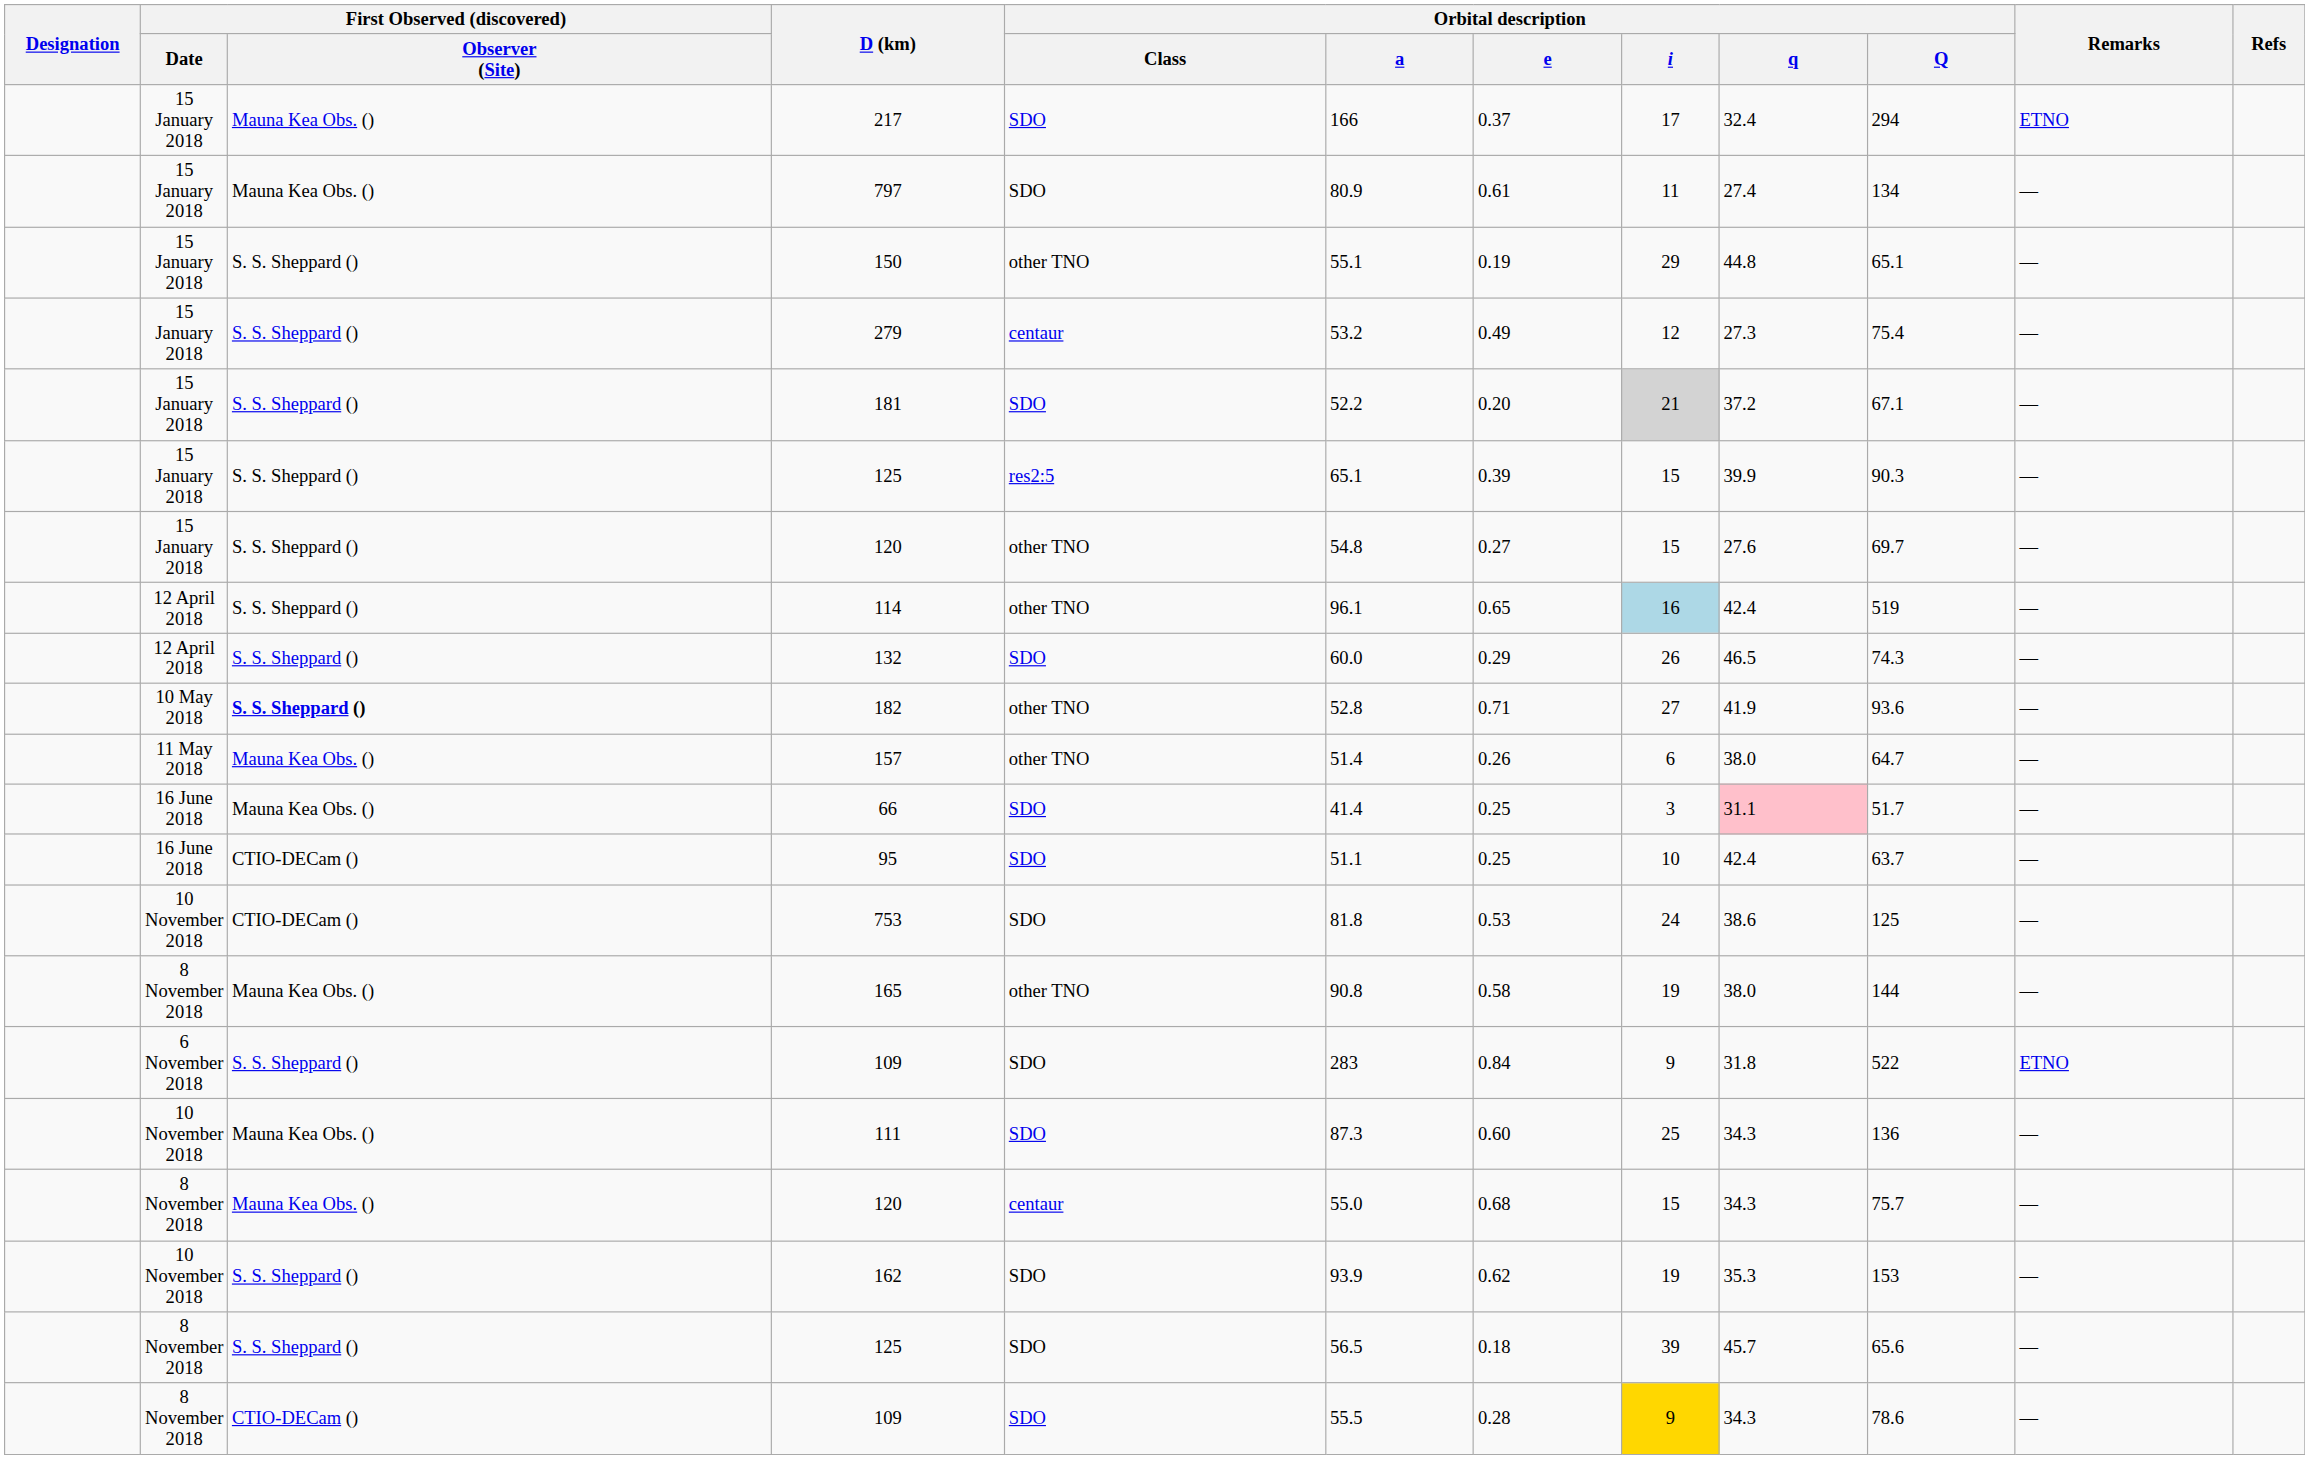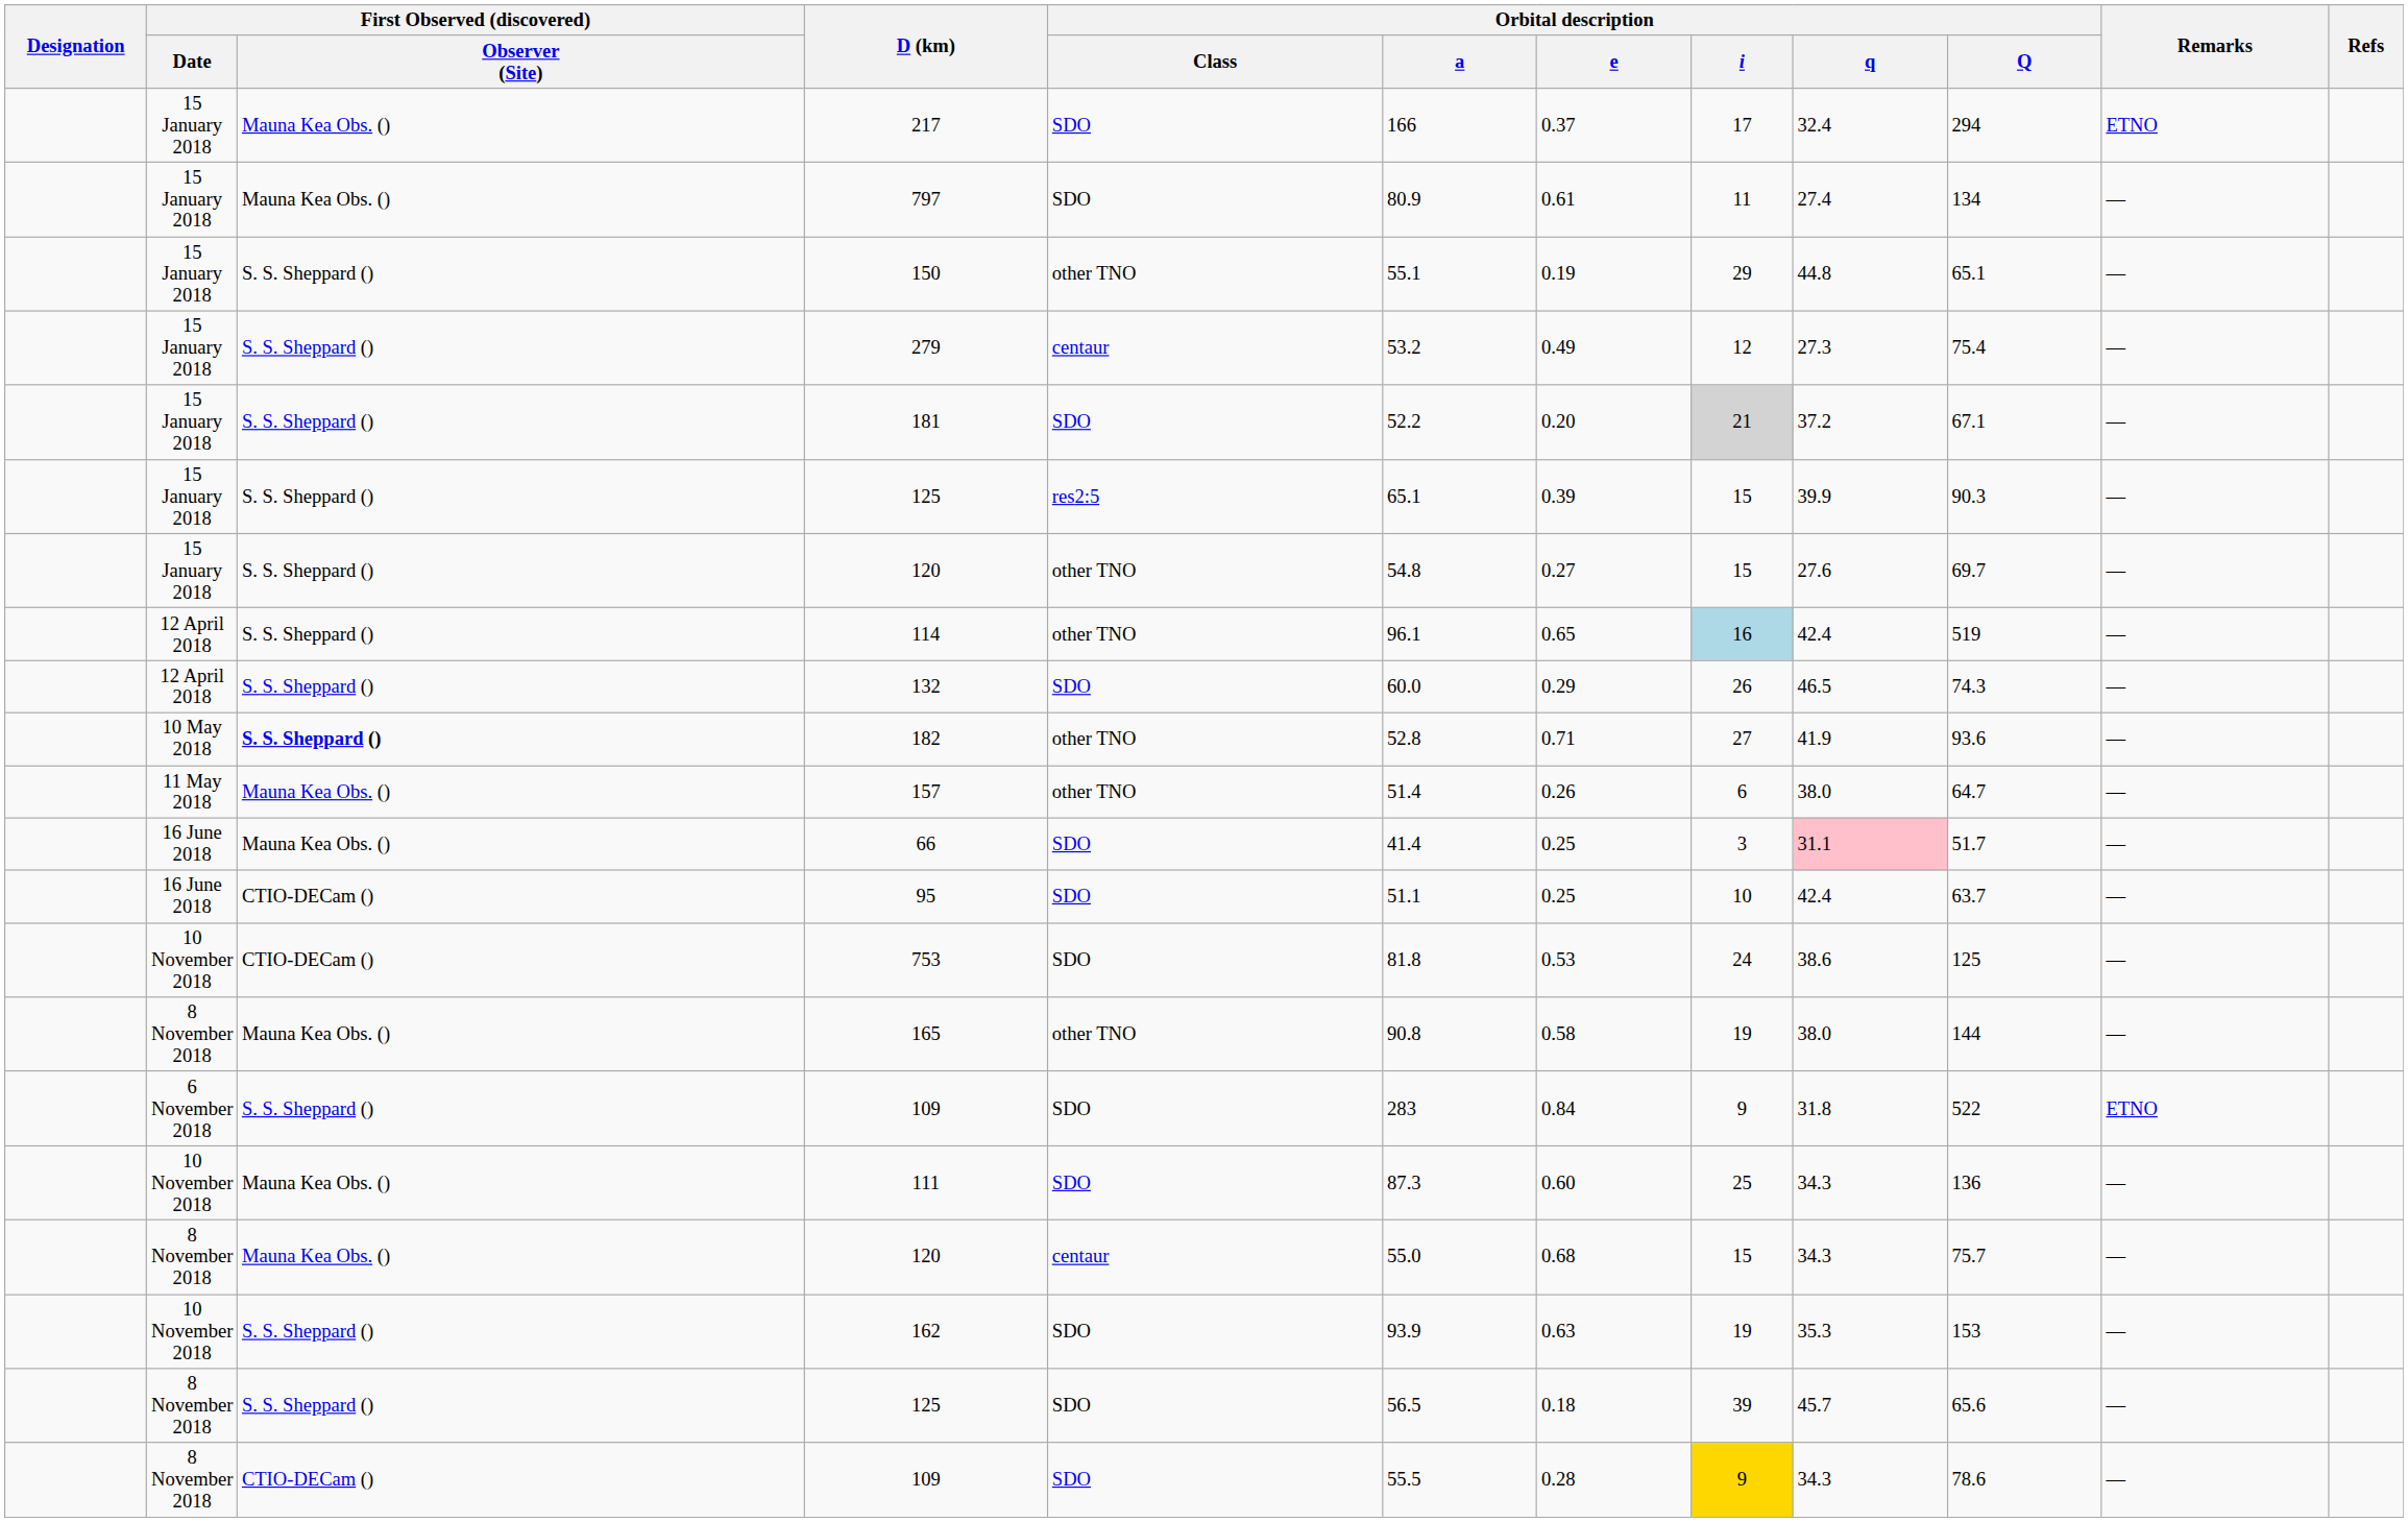162 | Orbital description / e: 0.62 -> 0.63
